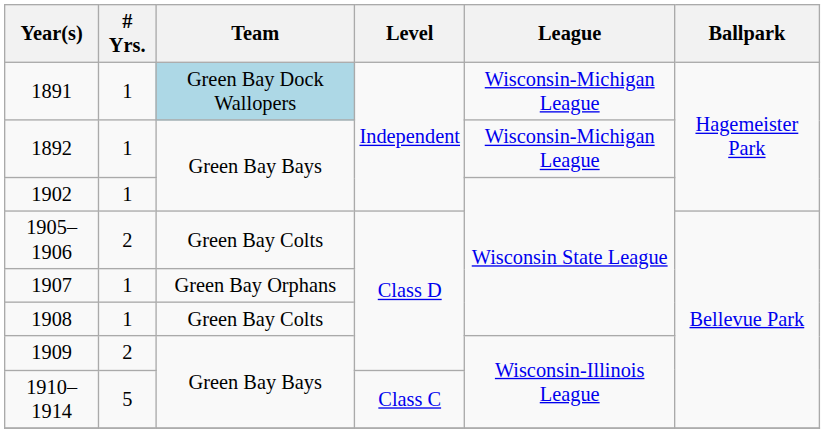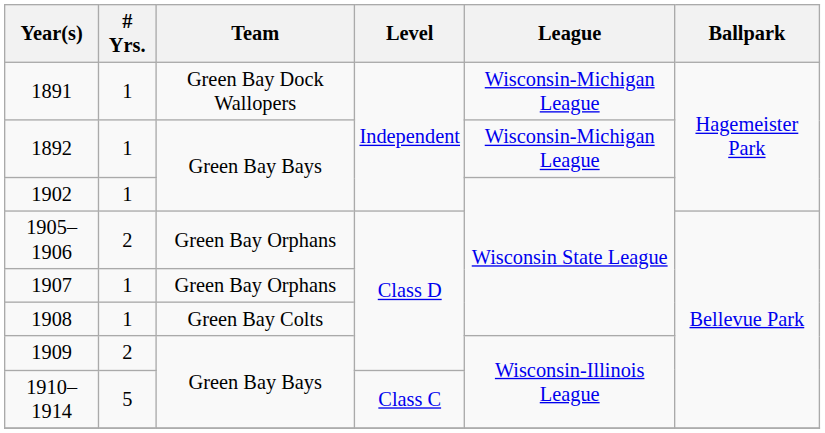1891 | Team: lightblue background -> no background
1905–1906 | Team: Green Bay Colts -> Green Bay Orphans
